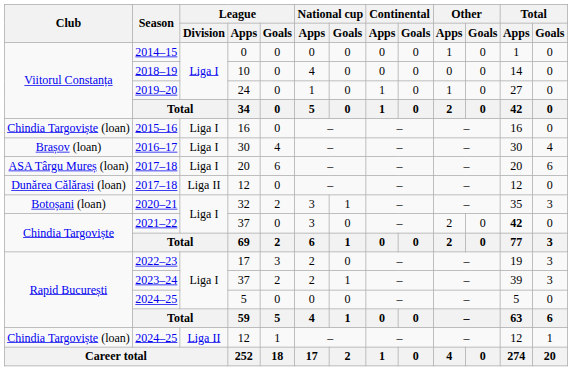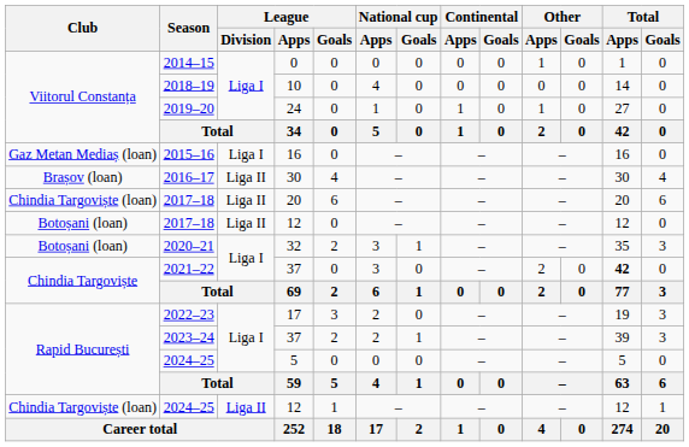2015–16 | Club: Chindia Targoviște (loan) -> Gaz Metan Mediaș (loan)
2016–17 | League / Division: Liga I -> Liga II
2017–18 / 20 | Club: ASA Târgu Mureș (loan) -> Chindia Targoviște (loan)
2017–18 / 20 | League / Division: Liga I -> Liga II
2017–18 / 12 | Club: Dunărea Călărași (loan) -> Botoșani (loan)
